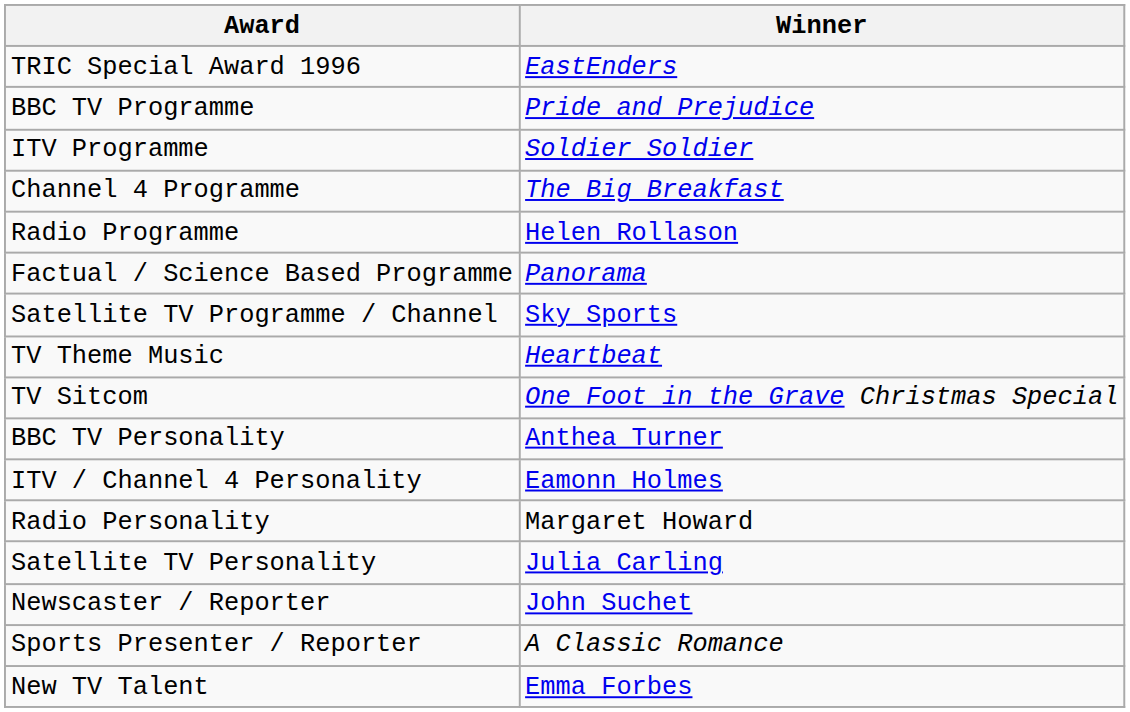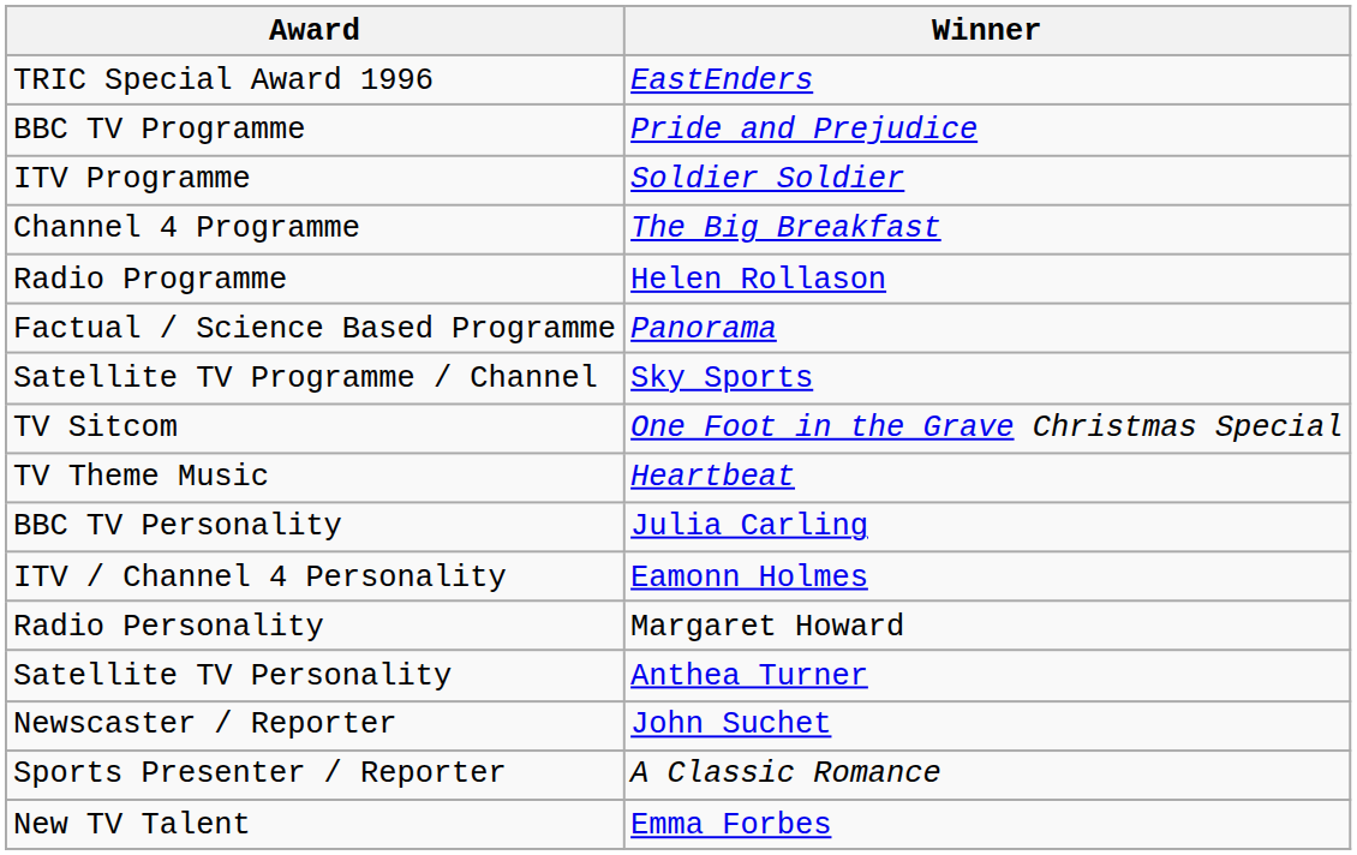rows swapped: TV Sitcom <-> TV Theme Music
BBC TV Personality | Winner: Anthea Turner -> Julia Carling
Satellite TV Personality | Winner: Julia Carling -> Anthea Turner
